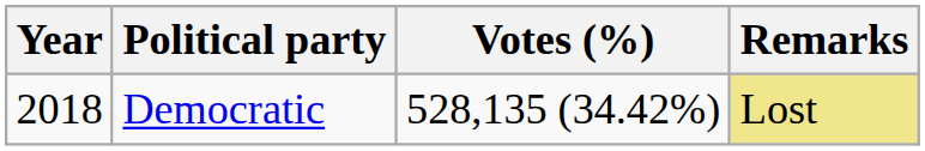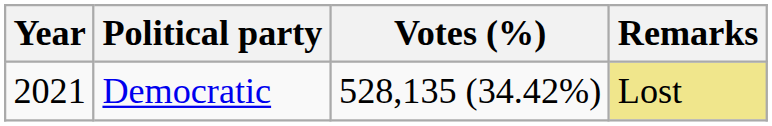Democratic | Year: 2018 -> 2021
